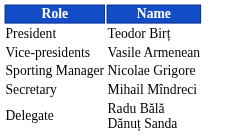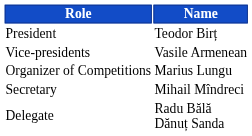- row: Sporting Manager | Nicolae Grigore
+ row: Organizer of Competitions | Marius Lungu
